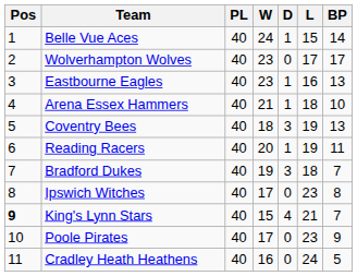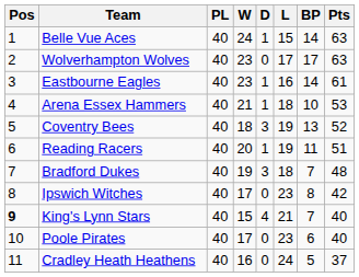+ column: Pts | 63 | 63 | 61 | 53 | 52 | 51 | 48 | 42 | 40 | 40 | 37
Eastbourne Eagles | BP: 13 -> 14
Poole Pirates | BP: 9 -> 6
